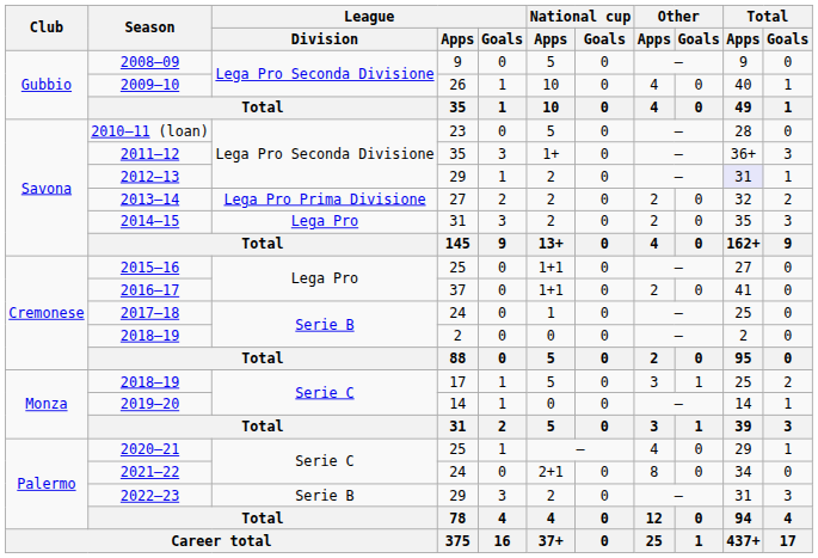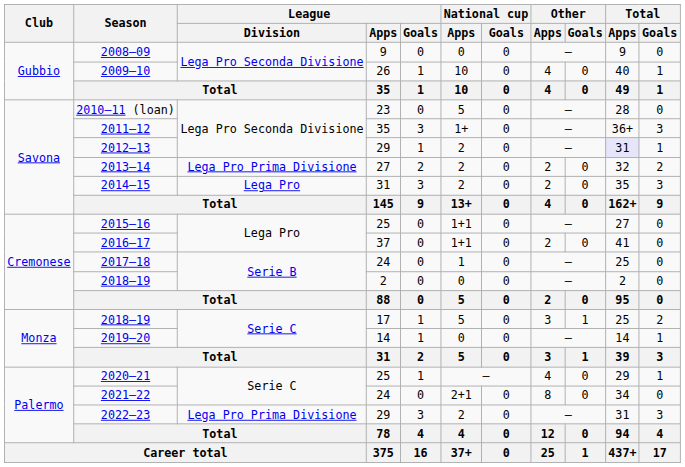2008–09 | National cup / Apps: 5 -> 0
2022–23 | League / Division: Serie B -> Lega Pro Prima Divisione
